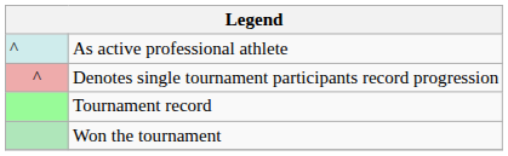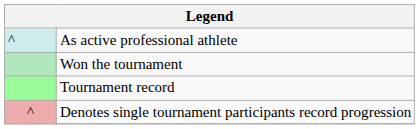rows swapped: Won the tournament <-> Denotes single tournament participants record progression
